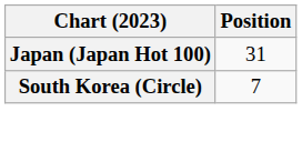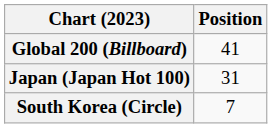+ row: Global 200 (Billboard) | 41
